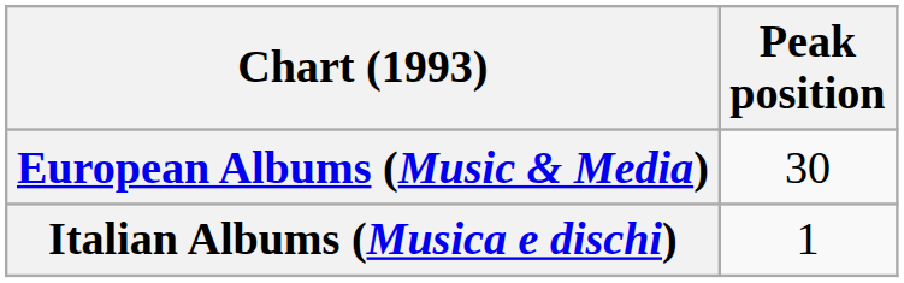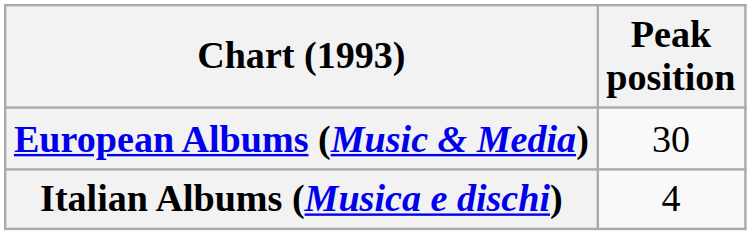Italian Albums (Musica e dischi) | Peak position: 1 -> 4
